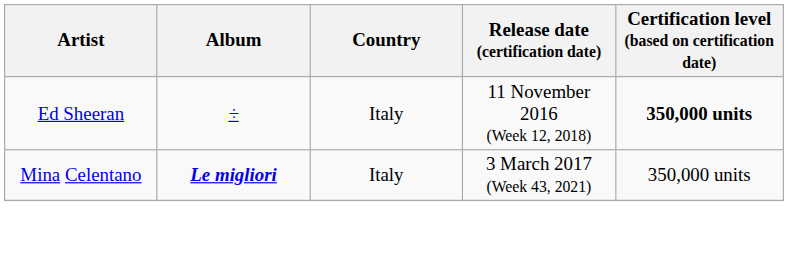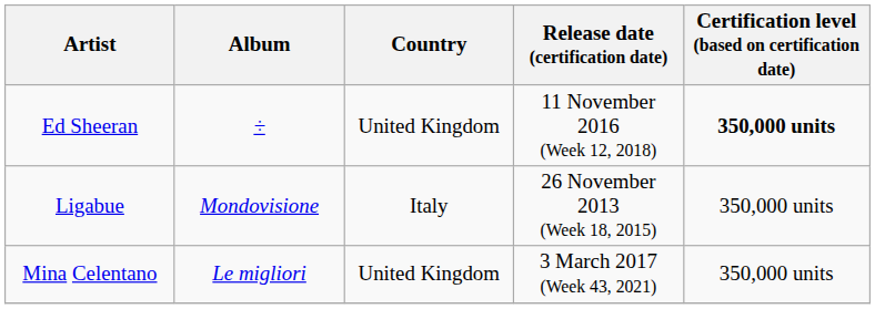Ed Sheeran | Country: Italy -> United Kingdom
+ row: Ligabue | Mondovisione | Italy | 26 November 2013 (Week 18, 2015) | 350,000 units
Mina Celentano | Album: bold -> normal
Mina Celentano | Country: Italy -> United Kingdom
